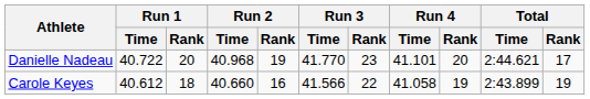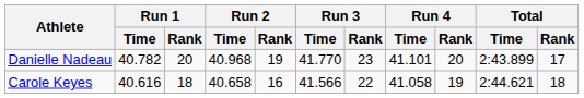Danielle Nadeau | Run 1 / Time: 40.722 -> 40.782
Danielle Nadeau | Total / Time: 2:44.621 -> 2:43.899
Carole Keyes | Run 1 / Time: 40.612 -> 40.616
Carole Keyes | Run 2 / Time: 40.660 -> 40.658
Carole Keyes | Total / Time: 2:43.899 -> 2:44.621
Carole Keyes | Total / Rank: 19 -> 18
